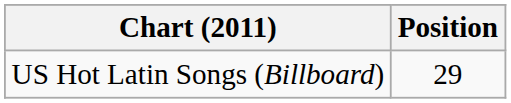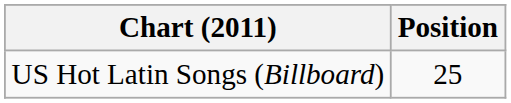US Hot Latin Songs (Billboard) | Position: 29 -> 25
